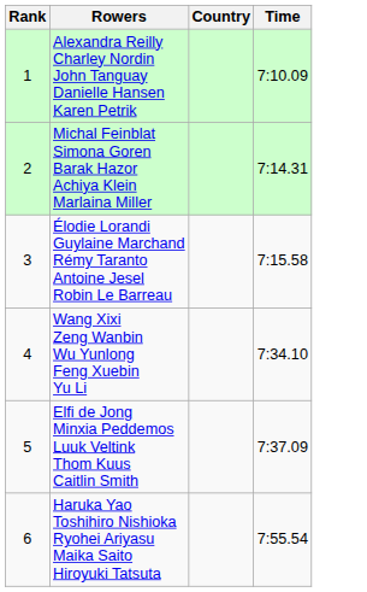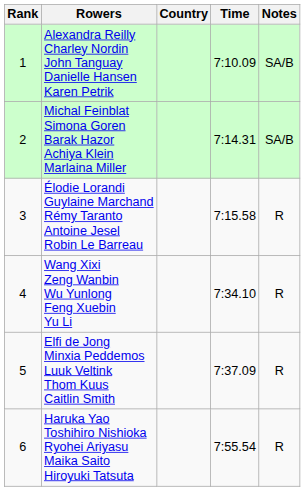+ column: Notes | SA/B | SA/B | R | R | R | R
